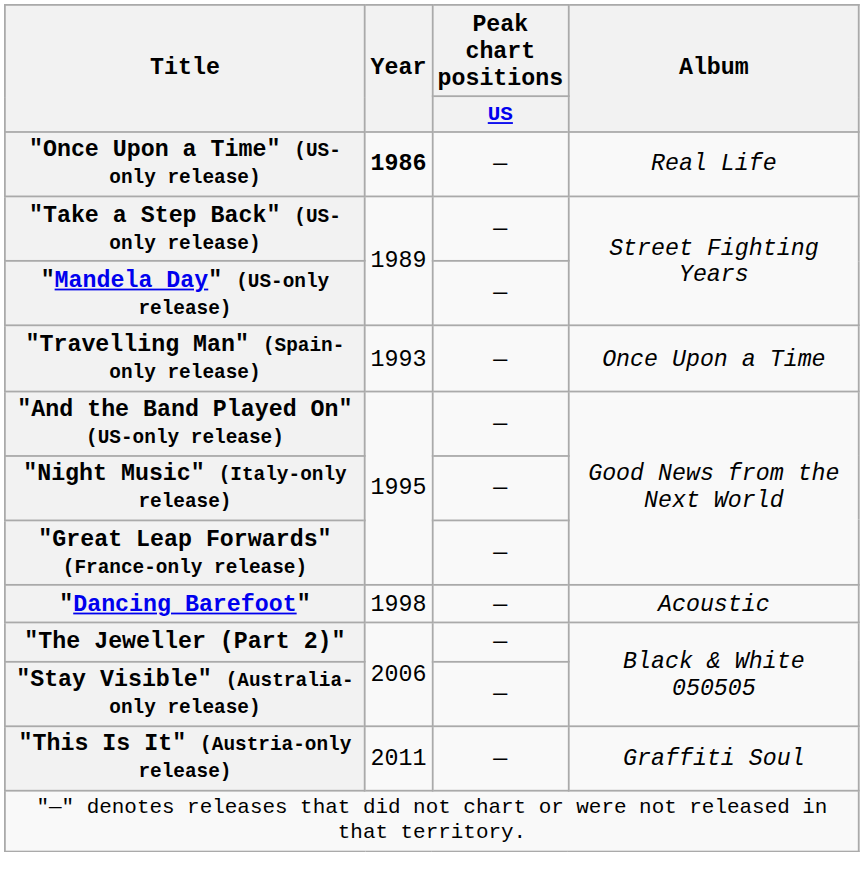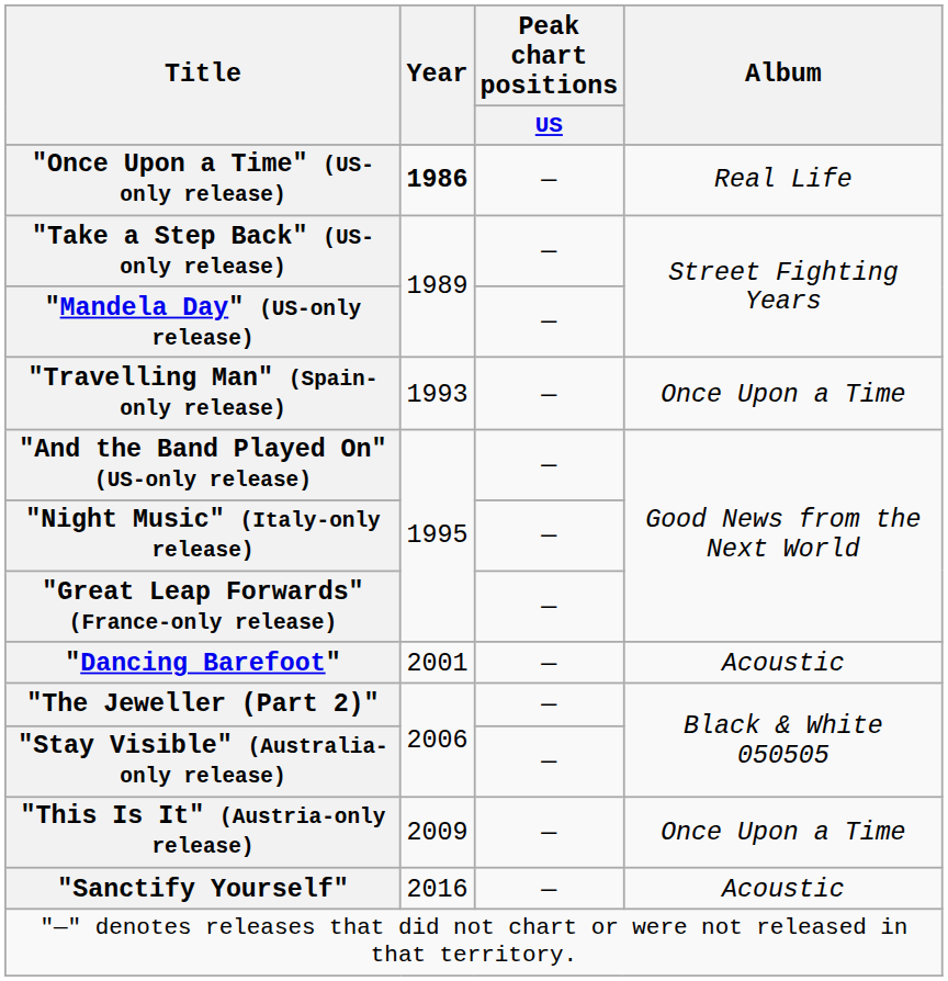"Dancing Barefoot" | Year: 1998 -> 2001
"This Is It" (Austria-only release) | Year: 2011 -> 2009
"This Is It" (Austria-only release) | Album: Graffiti Soul -> Once Upon a Time
+ row: "Sanctify Yourself" | 2016 | — | Acoustic
